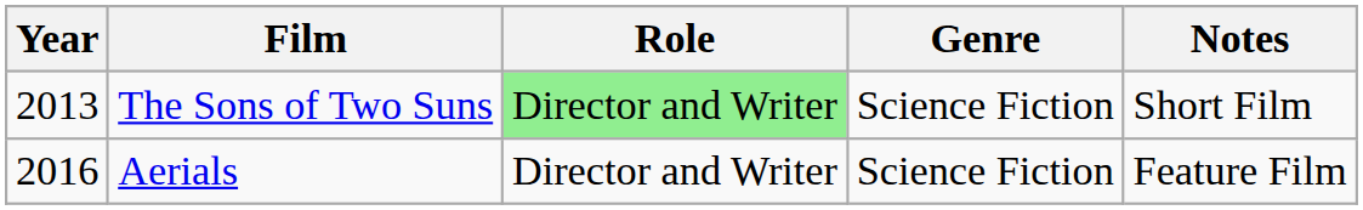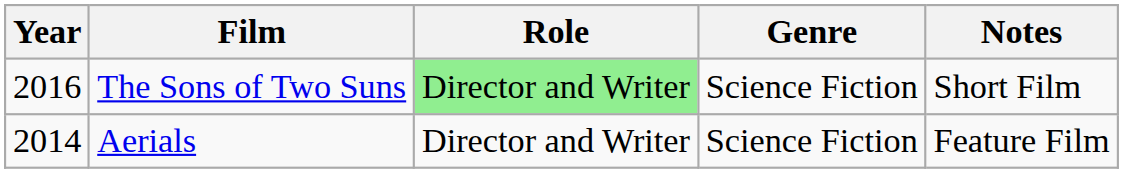The Sons of Two Suns | Year: 2013 -> 2016
Aerials | Year: 2016 -> 2014
